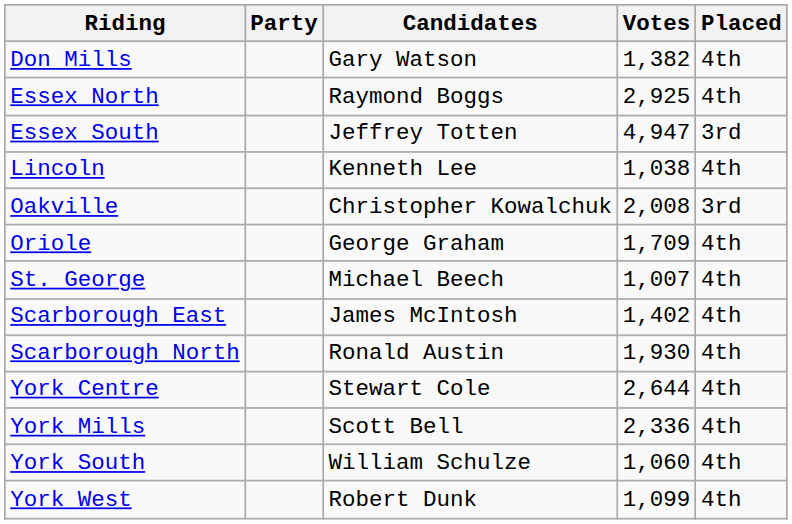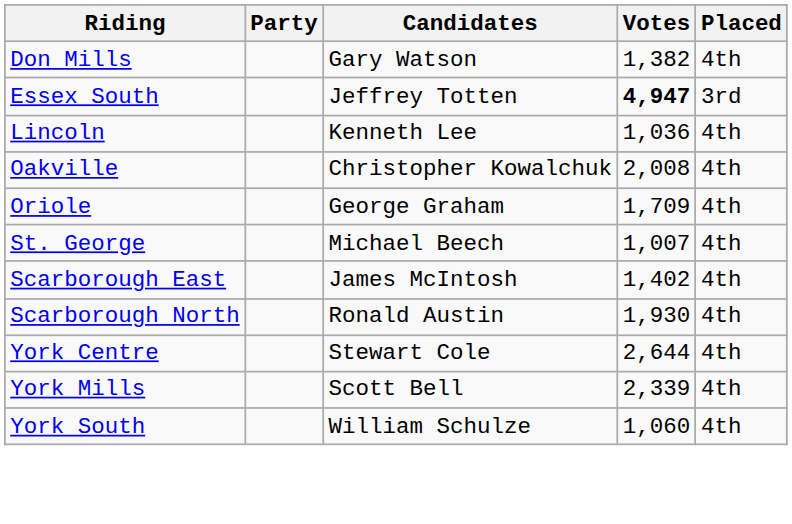- row: Essex North | Raymond Boggs | 2,925 | 4th
Essex South | Votes: normal -> bold
Lincoln | Votes: 1,038 -> 1,036
Oakville | Placed: 3rd -> 4th
York Mills | Votes: 2,336 -> 2,339
- row: York West | Robert Dunk | 1,099 | 4th
